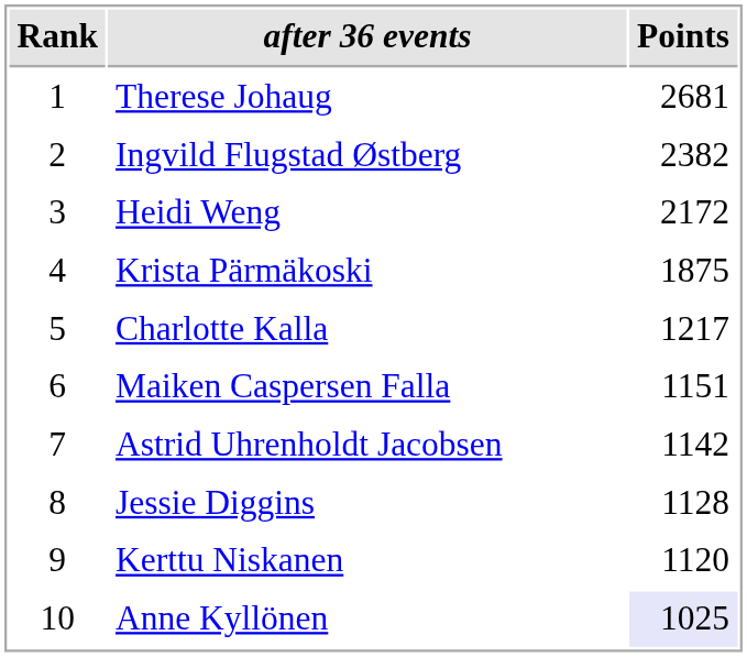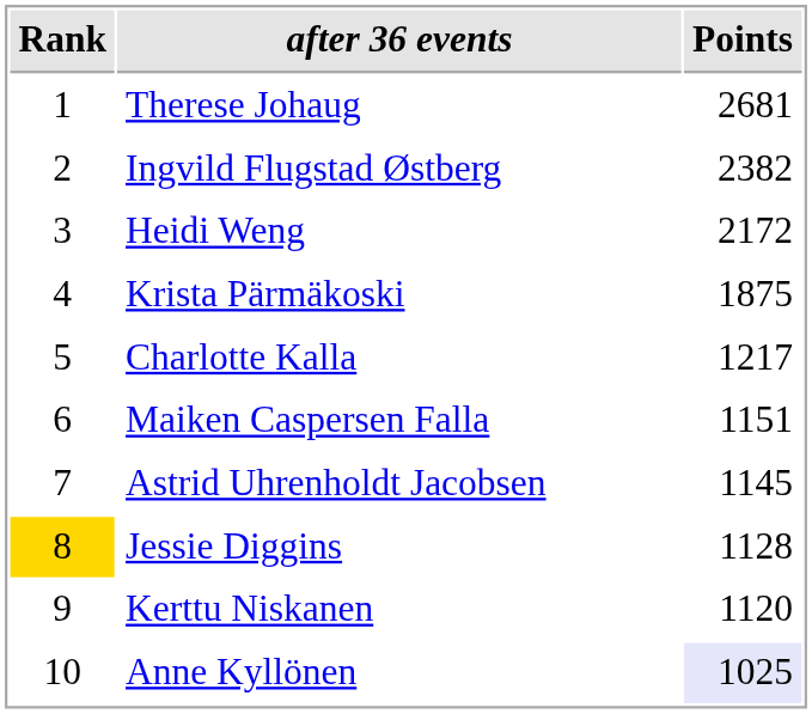Astrid Uhrenholdt Jacobsen | Points: 1142 -> 1145
Jessie Diggins | Rank: no background -> gold background
